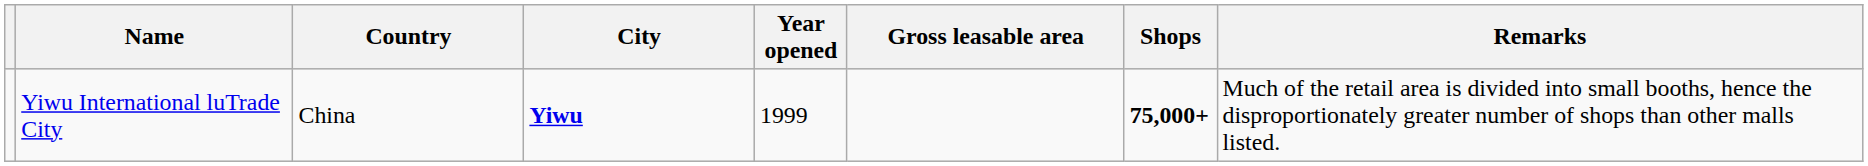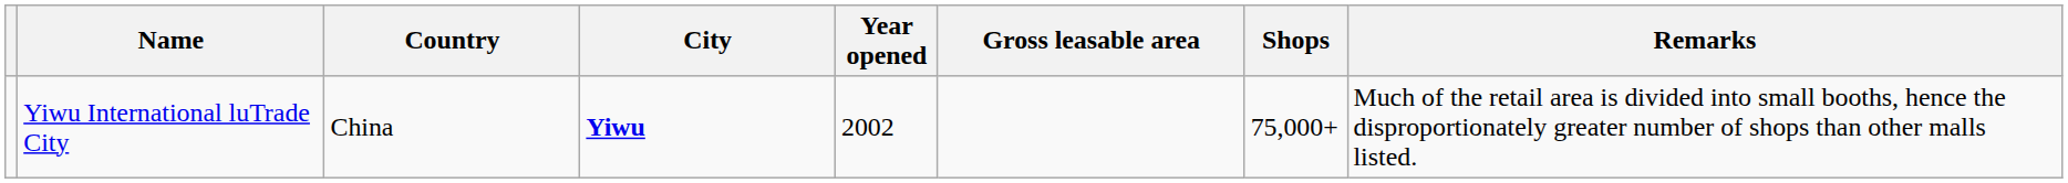Yiwu International luTrade City | Year opened: 1999 -> 2002
Yiwu International luTrade City | Shops: bold -> normal
